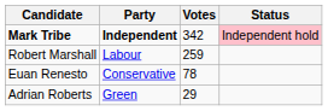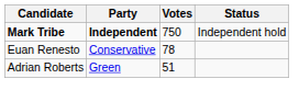Mark Tribe | Votes: 342 -> 750
Mark Tribe | Status: pink background -> no background
- row: Robert Marshall | Labour | 259
Adrian Roberts | Votes: 29 -> 51
